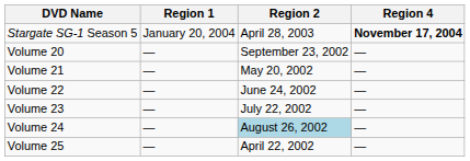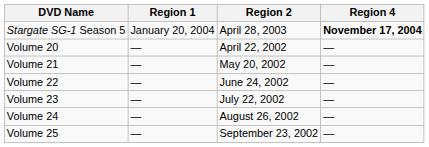Volume 20 | Region 2: September 23, 2002 -> April 22, 2002
Volume 24 | Region 2: lightblue background -> no background
Volume 25 | Region 2: April 22, 2002 -> September 23, 2002
